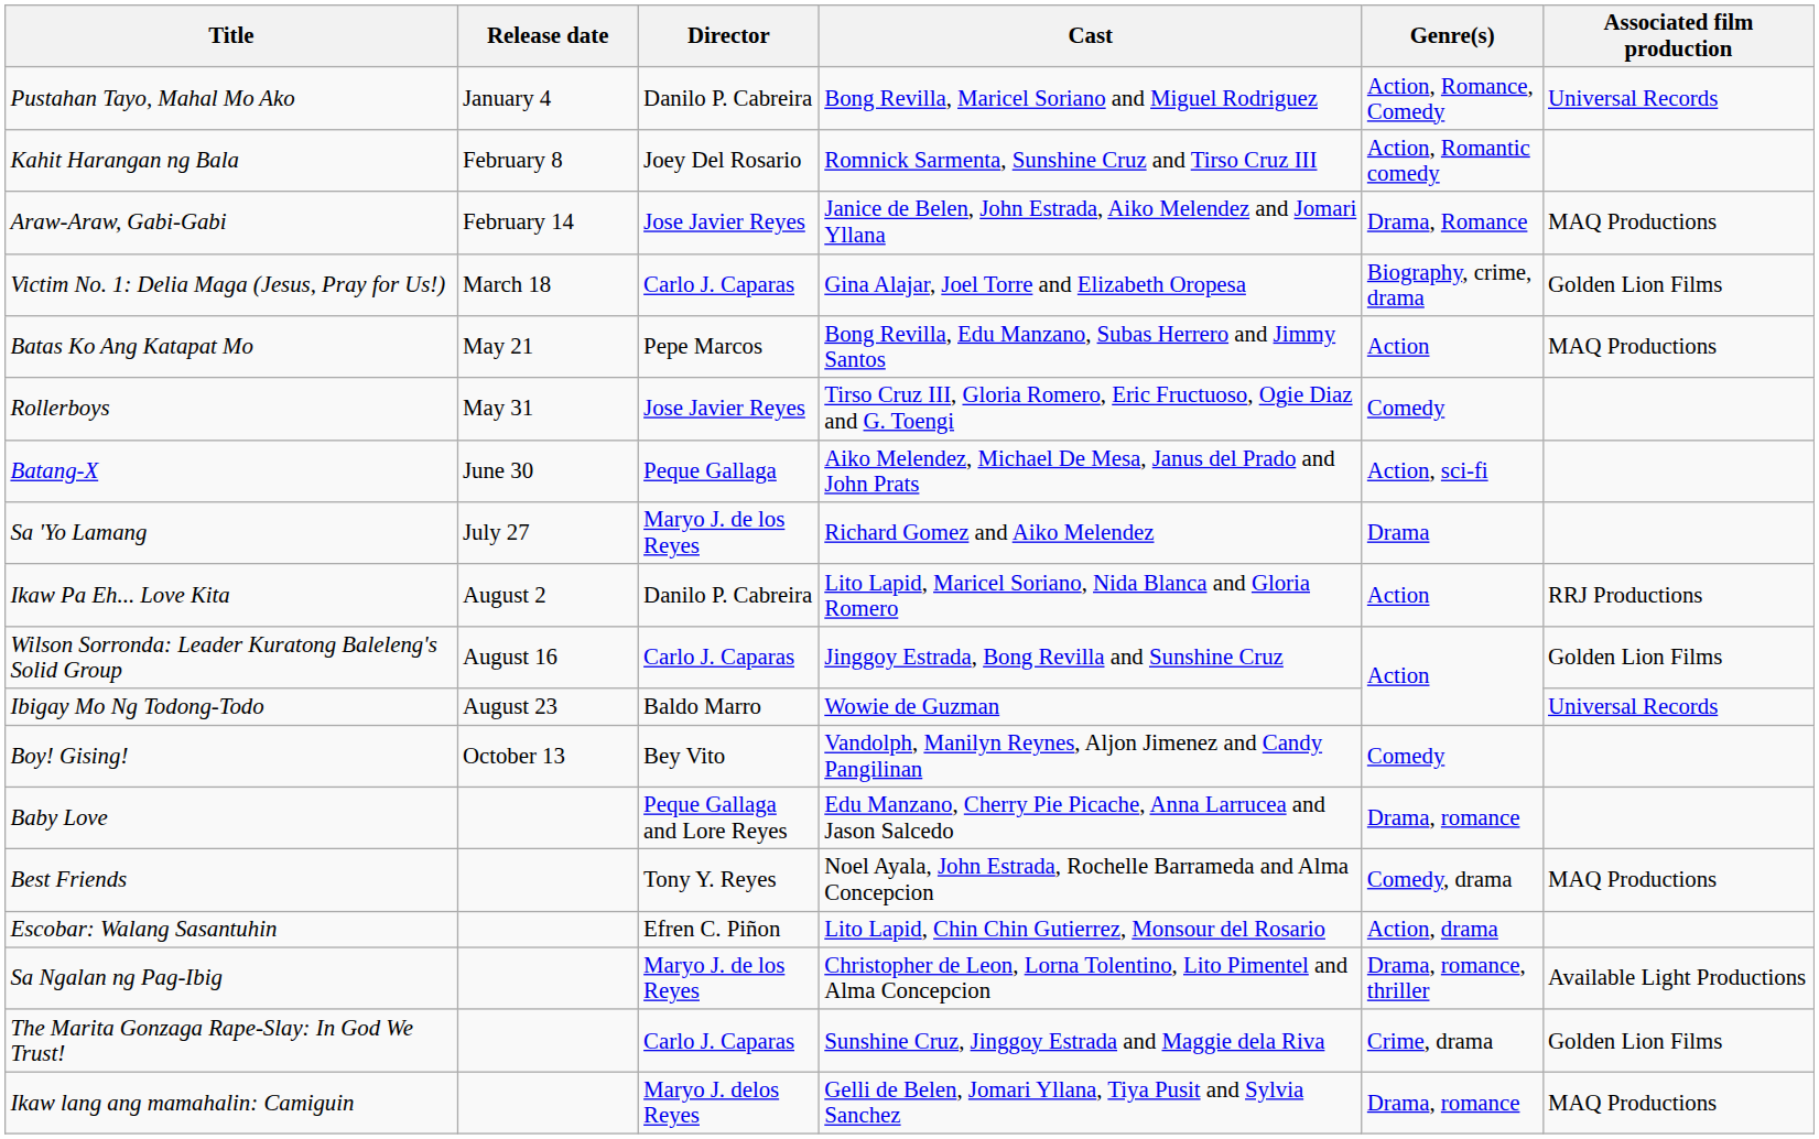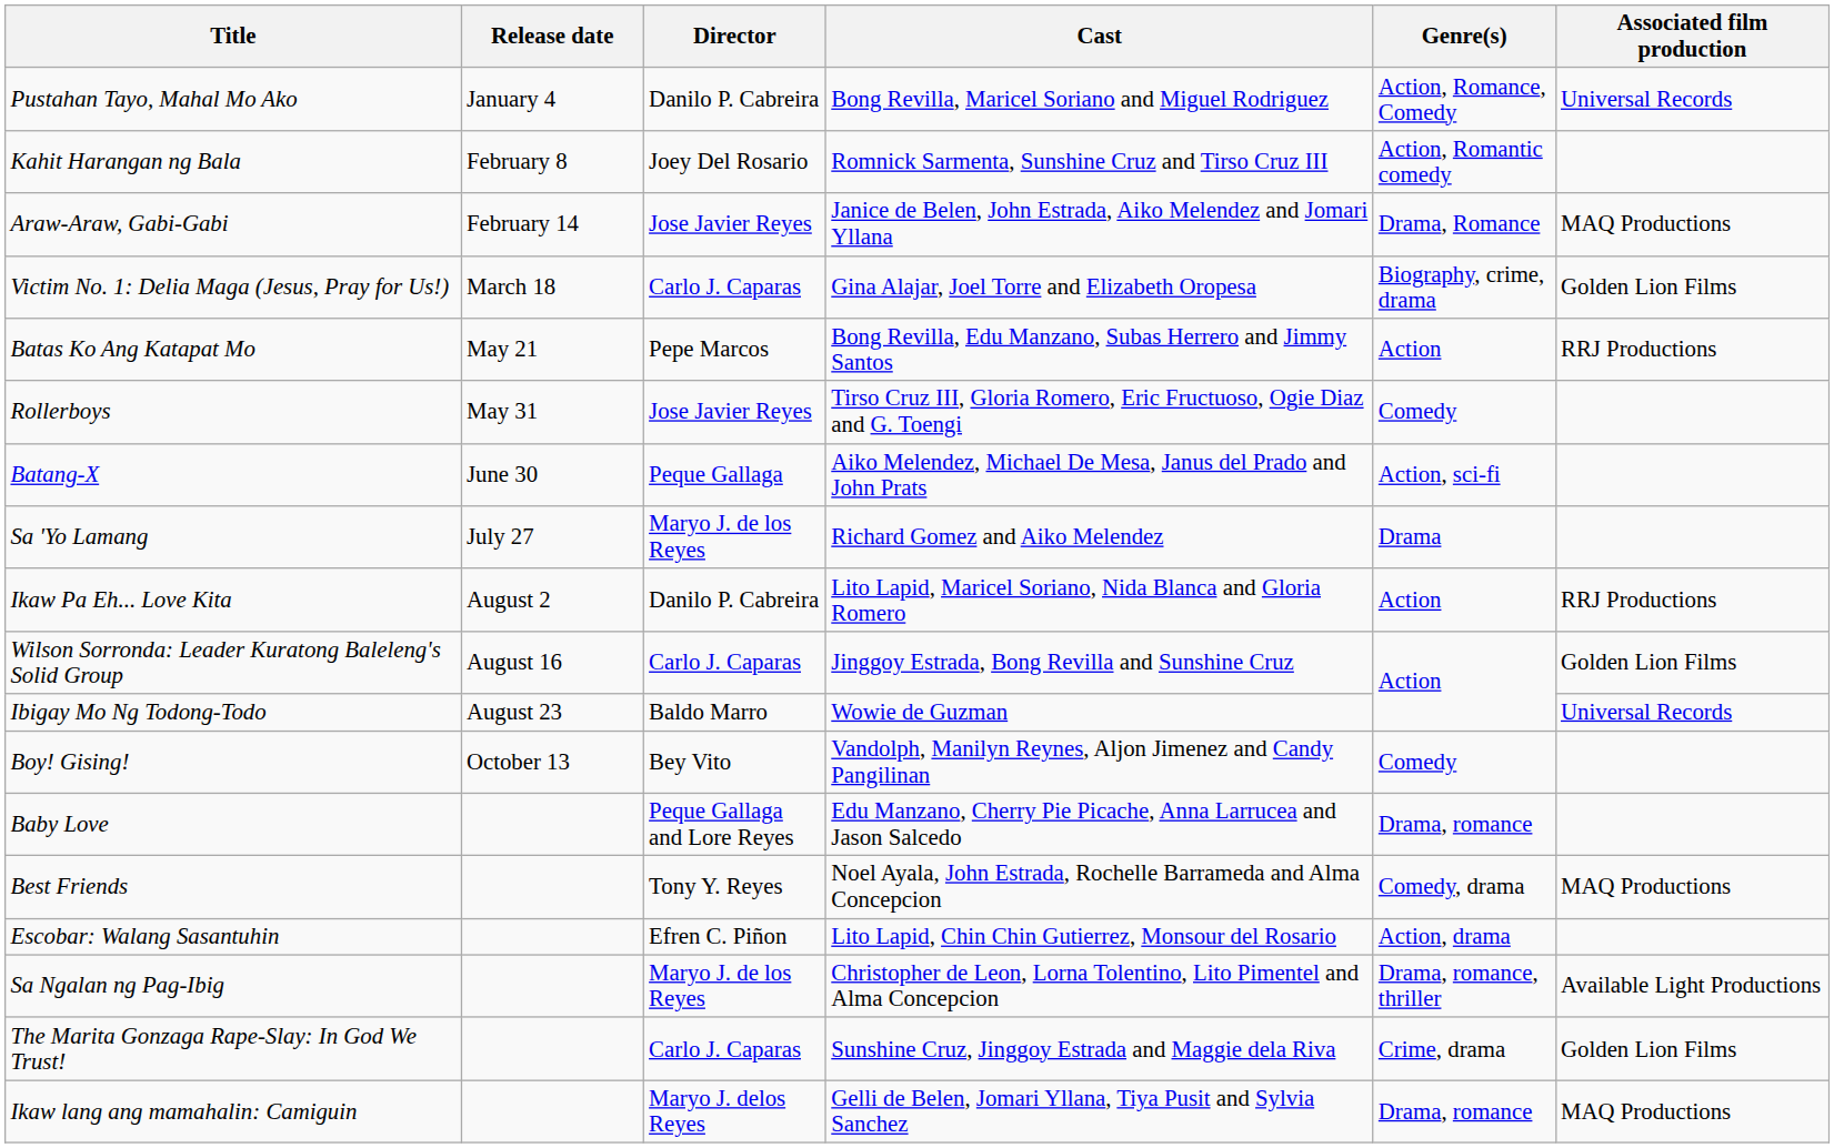Batas Ko Ang Katapat Mo | Associated film production: MAQ Productions -> RRJ Productions
